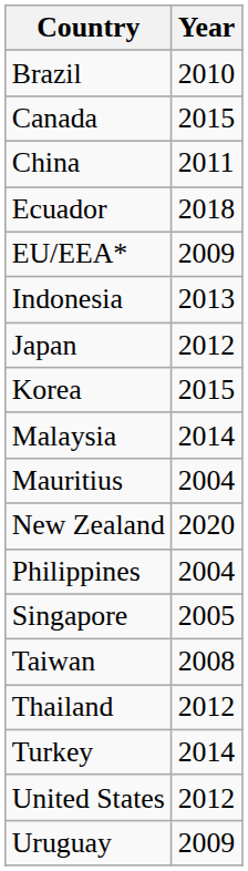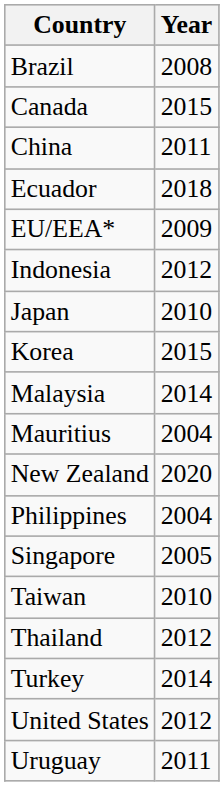Brazil | Year: 2010 -> 2008
Indonesia | Year: 2013 -> 2012
Japan | Year: 2012 -> 2010
Taiwan | Year: 2008 -> 2010
Uruguay | Year: 2009 -> 2011
